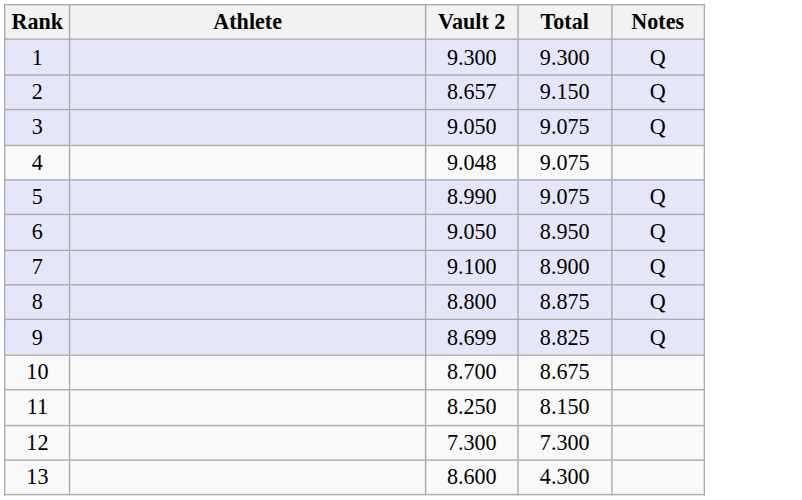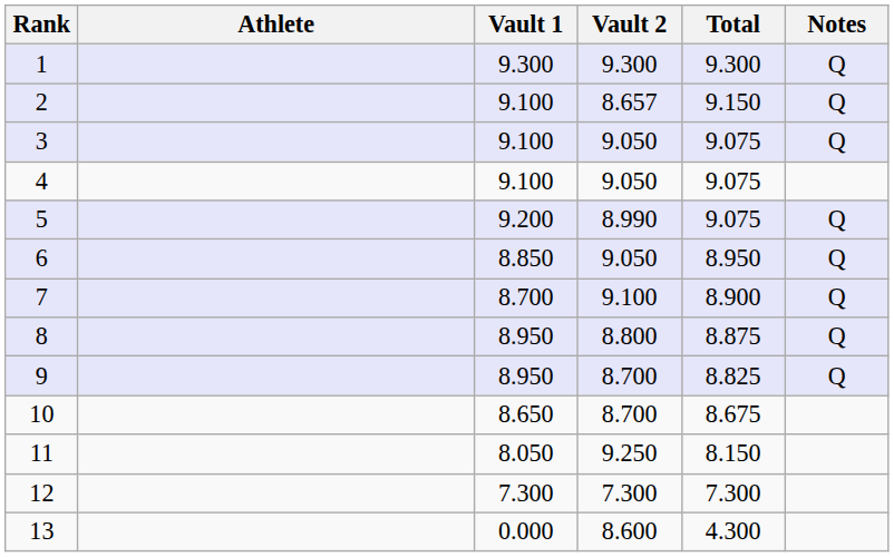+ column: Vault 1 | 9.300 | 9.100 | 9.100 | 9.100 | 9.200 | 8.850 | 8.700 | 8.950 | 8.950 | 8.650 | 8.050 | 7.300 | 0.000
4 | Vault 2: 9.048 -> 9.050
9 | Vault 2: 8.699 -> 8.700
11 | Vault 2: 8.250 -> 9.250
